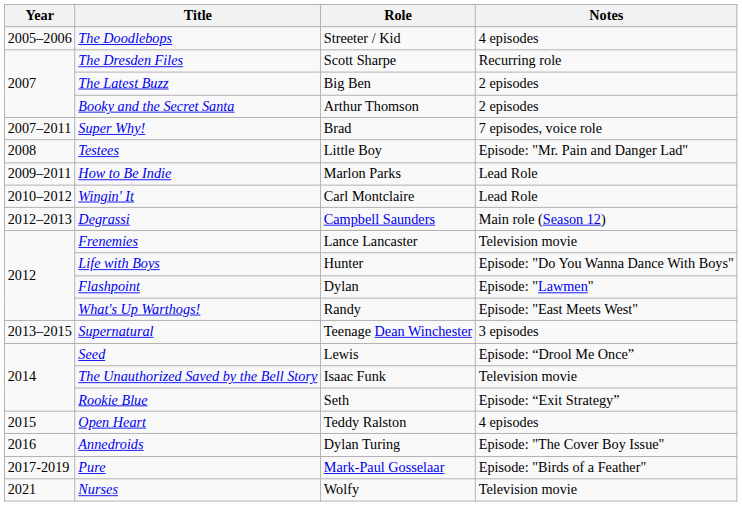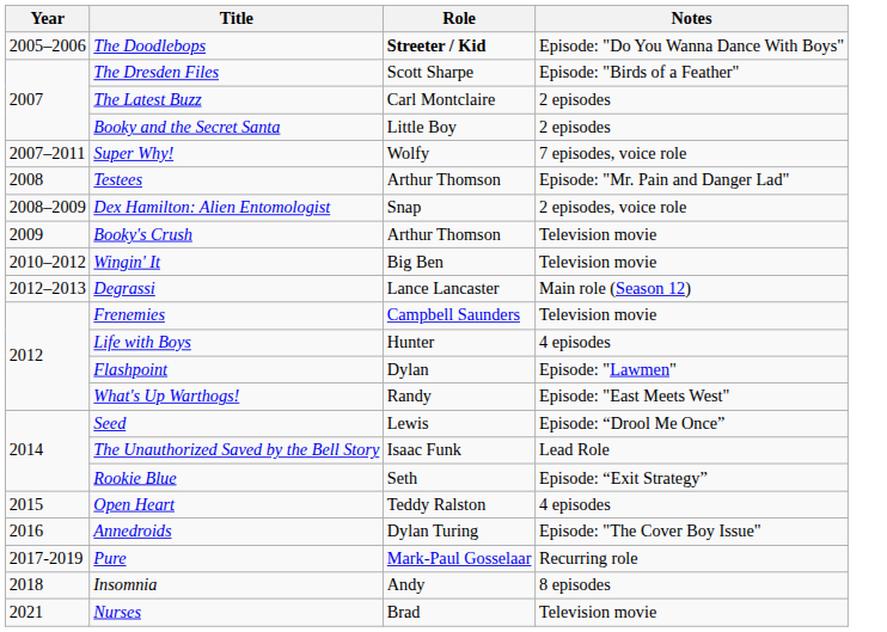The Doodlebops | Role: normal -> bold
The Doodlebops | Notes: 4 episodes -> Episode: "Do You Wanna Dance With Boys"
The Dresden Files | Notes: Recurring role -> Episode: "Birds of a Feather"
The Latest Buzz | Role: Big Ben -> Carl Montclaire
Booky and the Secret Santa | Role: Arthur Thomson -> Little Boy
Super Why! | Role: Brad -> Wolfy
Testees | Role: Little Boy -> Arthur Thomson
+ row: 2008–2009 | Dex Hamilton: Alien Entomologist | Snap | 2 episodes, voice role
+ row: 2009 | Booky's Crush | Arthur Thomson | Television movie
- row: 2009–2011 | How to Be Indie | Marlon Parks | Lead Role
Wingin' It | Role: Carl Montclaire -> Big Ben
Wingin' It | Notes: Lead Role -> Television movie
Degrassi | Role: Campbell Saunders -> Lance Lancaster
Frenemies | Role: Lance Lancaster -> Campbell Saunders
Life with Boys | Notes: Episode: "Do You Wanna Dance With Boys" -> 4 episodes
- row: 2013–2015 | Supernatural | Teenage Dean Winchester | 3 episodes
The Unauthorized Saved by the Bell Story | Notes: Television movie -> Lead Role
Pure | Notes: Episode: "Birds of a Feather" -> Recurring role
+ row: 2018 | Insomnia | Andy | 8 episodes
Nurses | Role: Wolfy -> Brad
